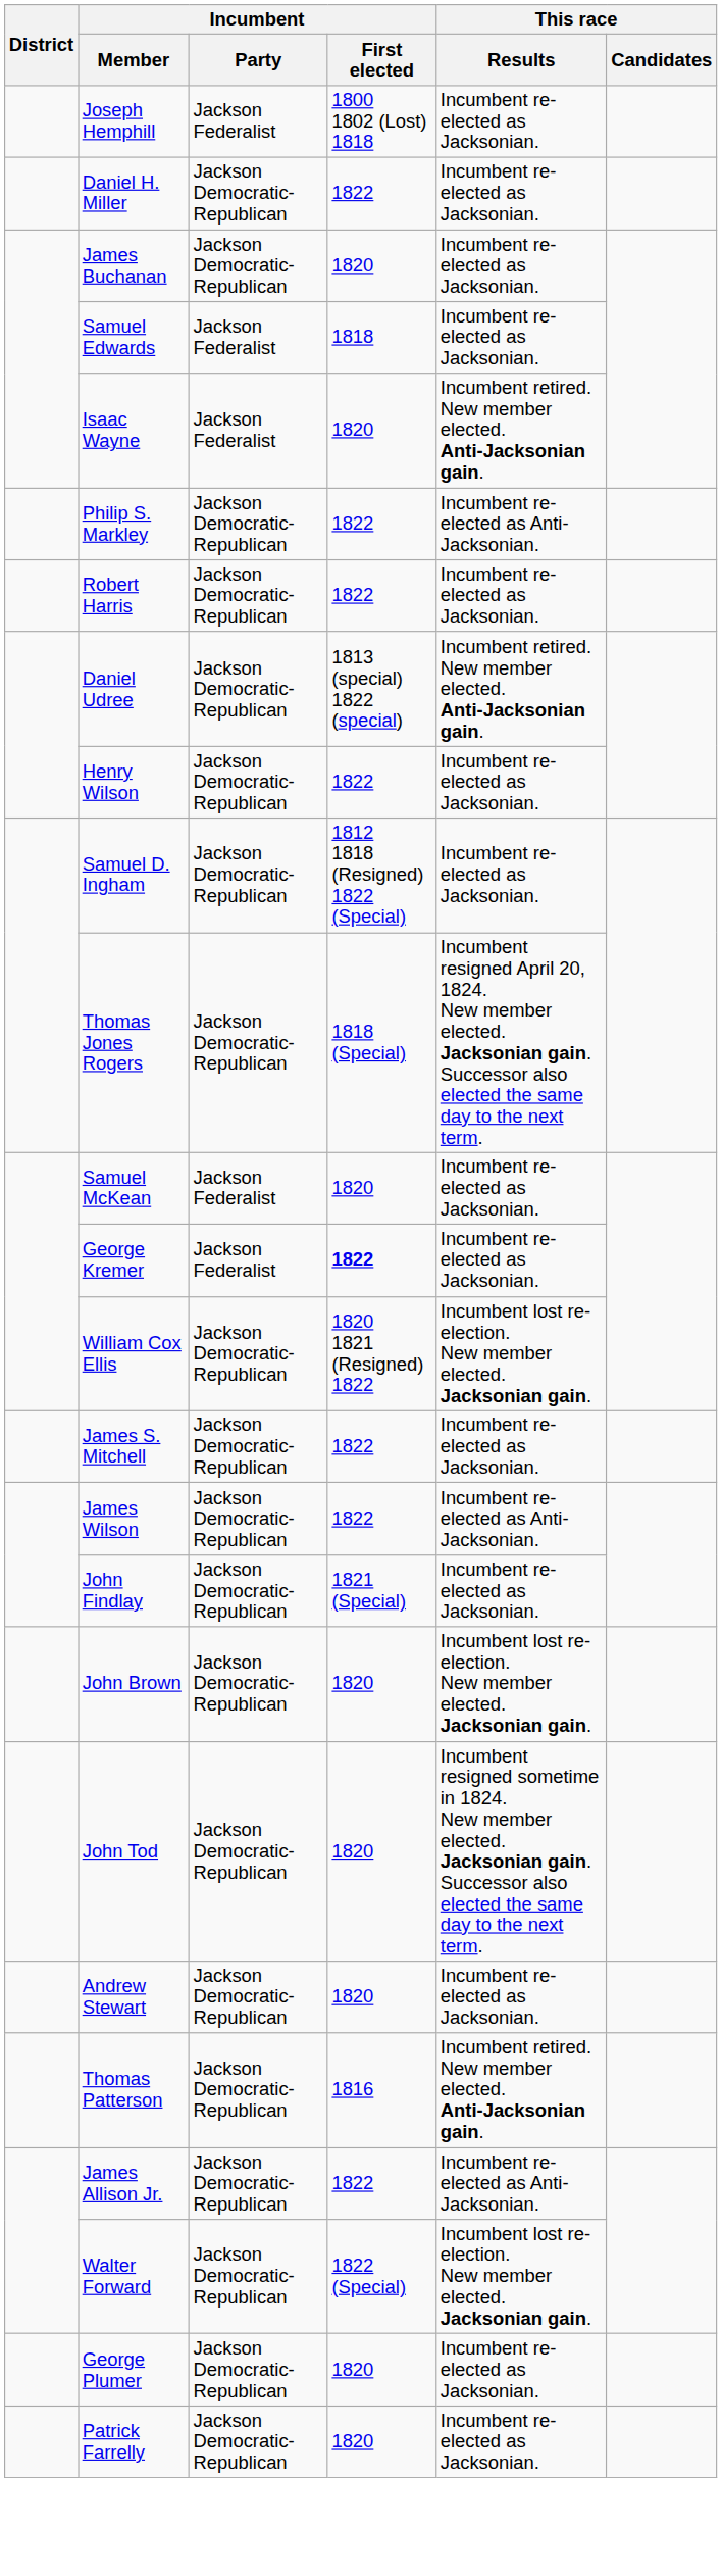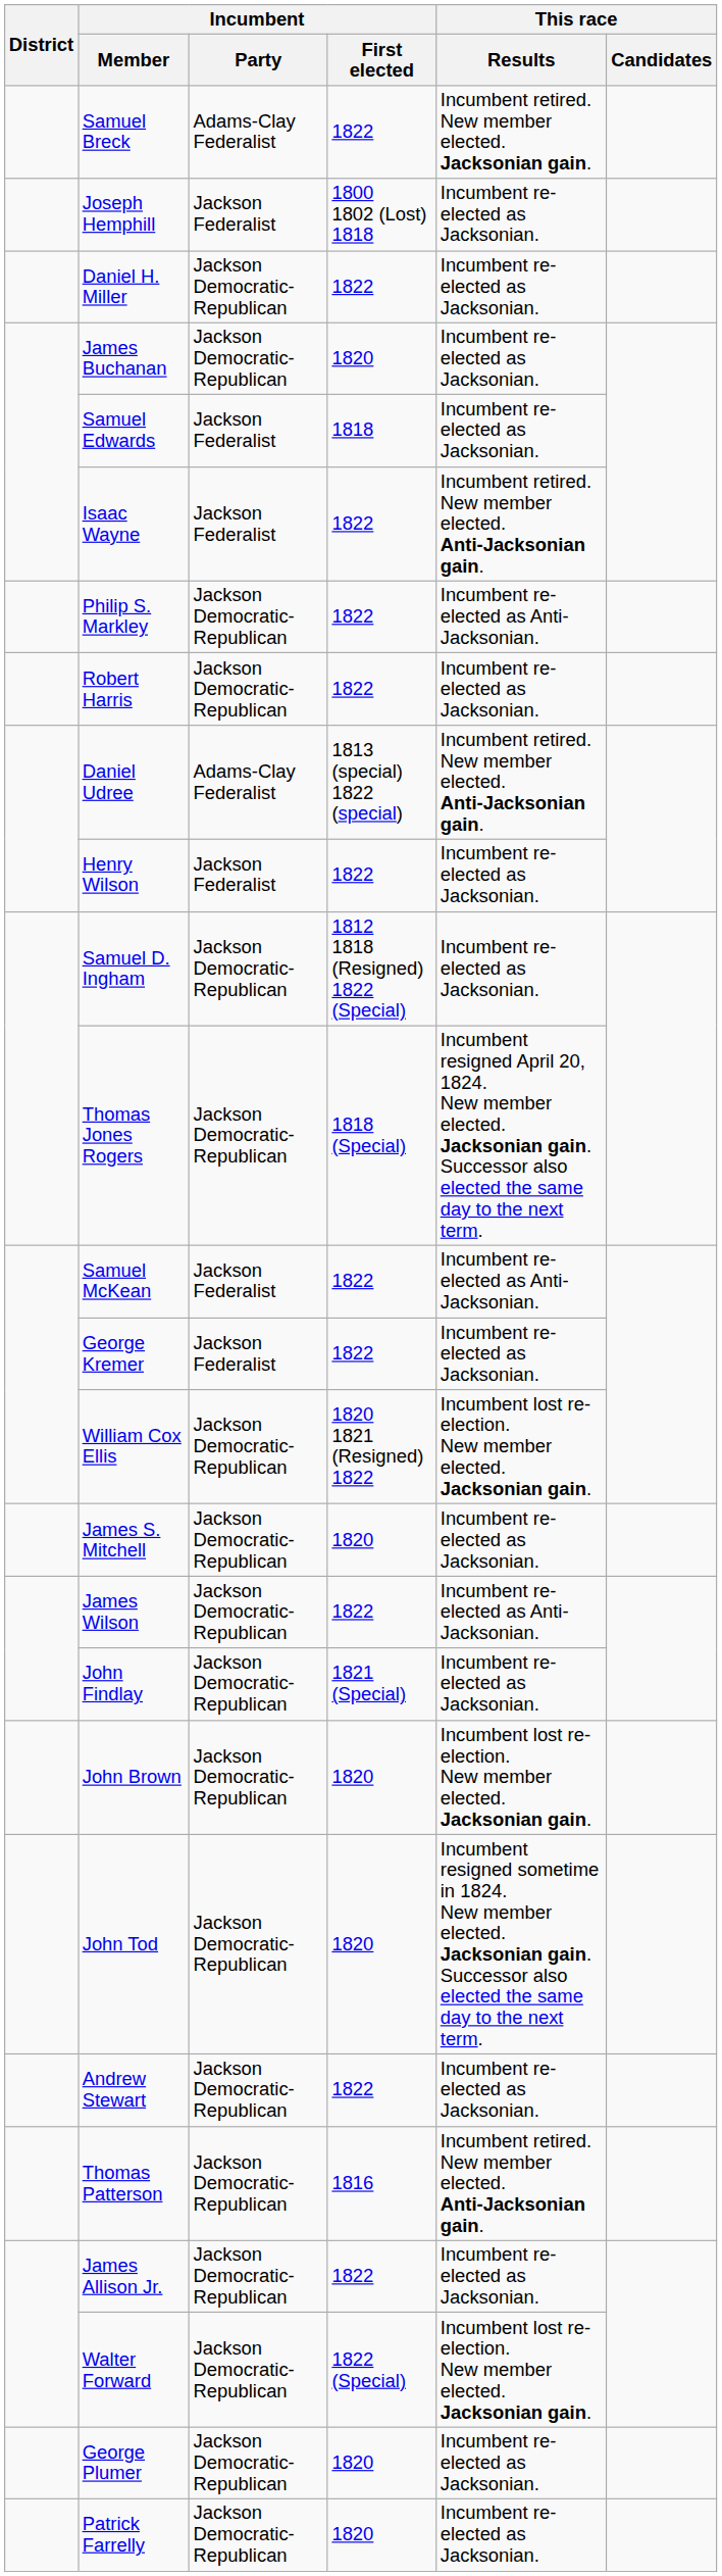+ row: Samuel Breck | Adams-Clay Federalist | 1822 | Incumbent retired. New member elected. Jacksonian gain.
Isaac Wayne | Incumbent / First elected: 1820 -> 1822
Daniel Udree | Incumbent / Party: Jackson Democratic-Republican -> Adams-Clay Federalist
Henry Wilson | Incumbent / Party: Jackson Democratic-Republican -> Jackson Federalist
Samuel McKean | Incumbent / First elected: 1820 -> 1822
Samuel McKean | This race / Results: Incumbent re-elected as Jacksonian. -> Incumbent re-elected as Anti-Jacksonian.
George Kremer | Incumbent / First elected: bold -> normal
James S. Mitchell | Incumbent / First elected: 1822 -> 1820
Andrew Stewart | Incumbent / First elected: 1820 -> 1822
James Allison Jr. | This race / Results: Incumbent re-elected as Anti-Jacksonian. -> Incumbent re-elected as Jacksonian.
